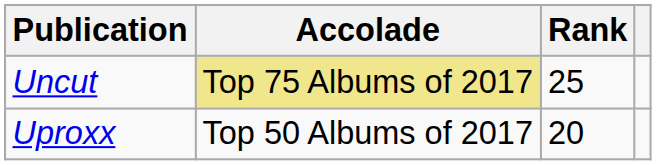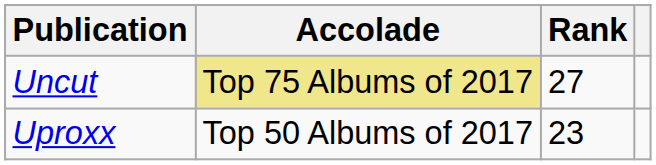Uncut | Rank: 25 -> 27
Uproxx | Rank: 20 -> 23
